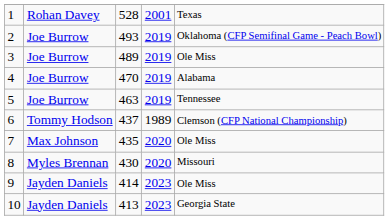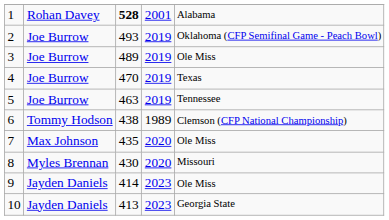1 | column 3: normal -> bold
1 | column 5: Texas -> Alabama
4 | column 5: Alabama -> Texas
6 | column 3: 437 -> 438
